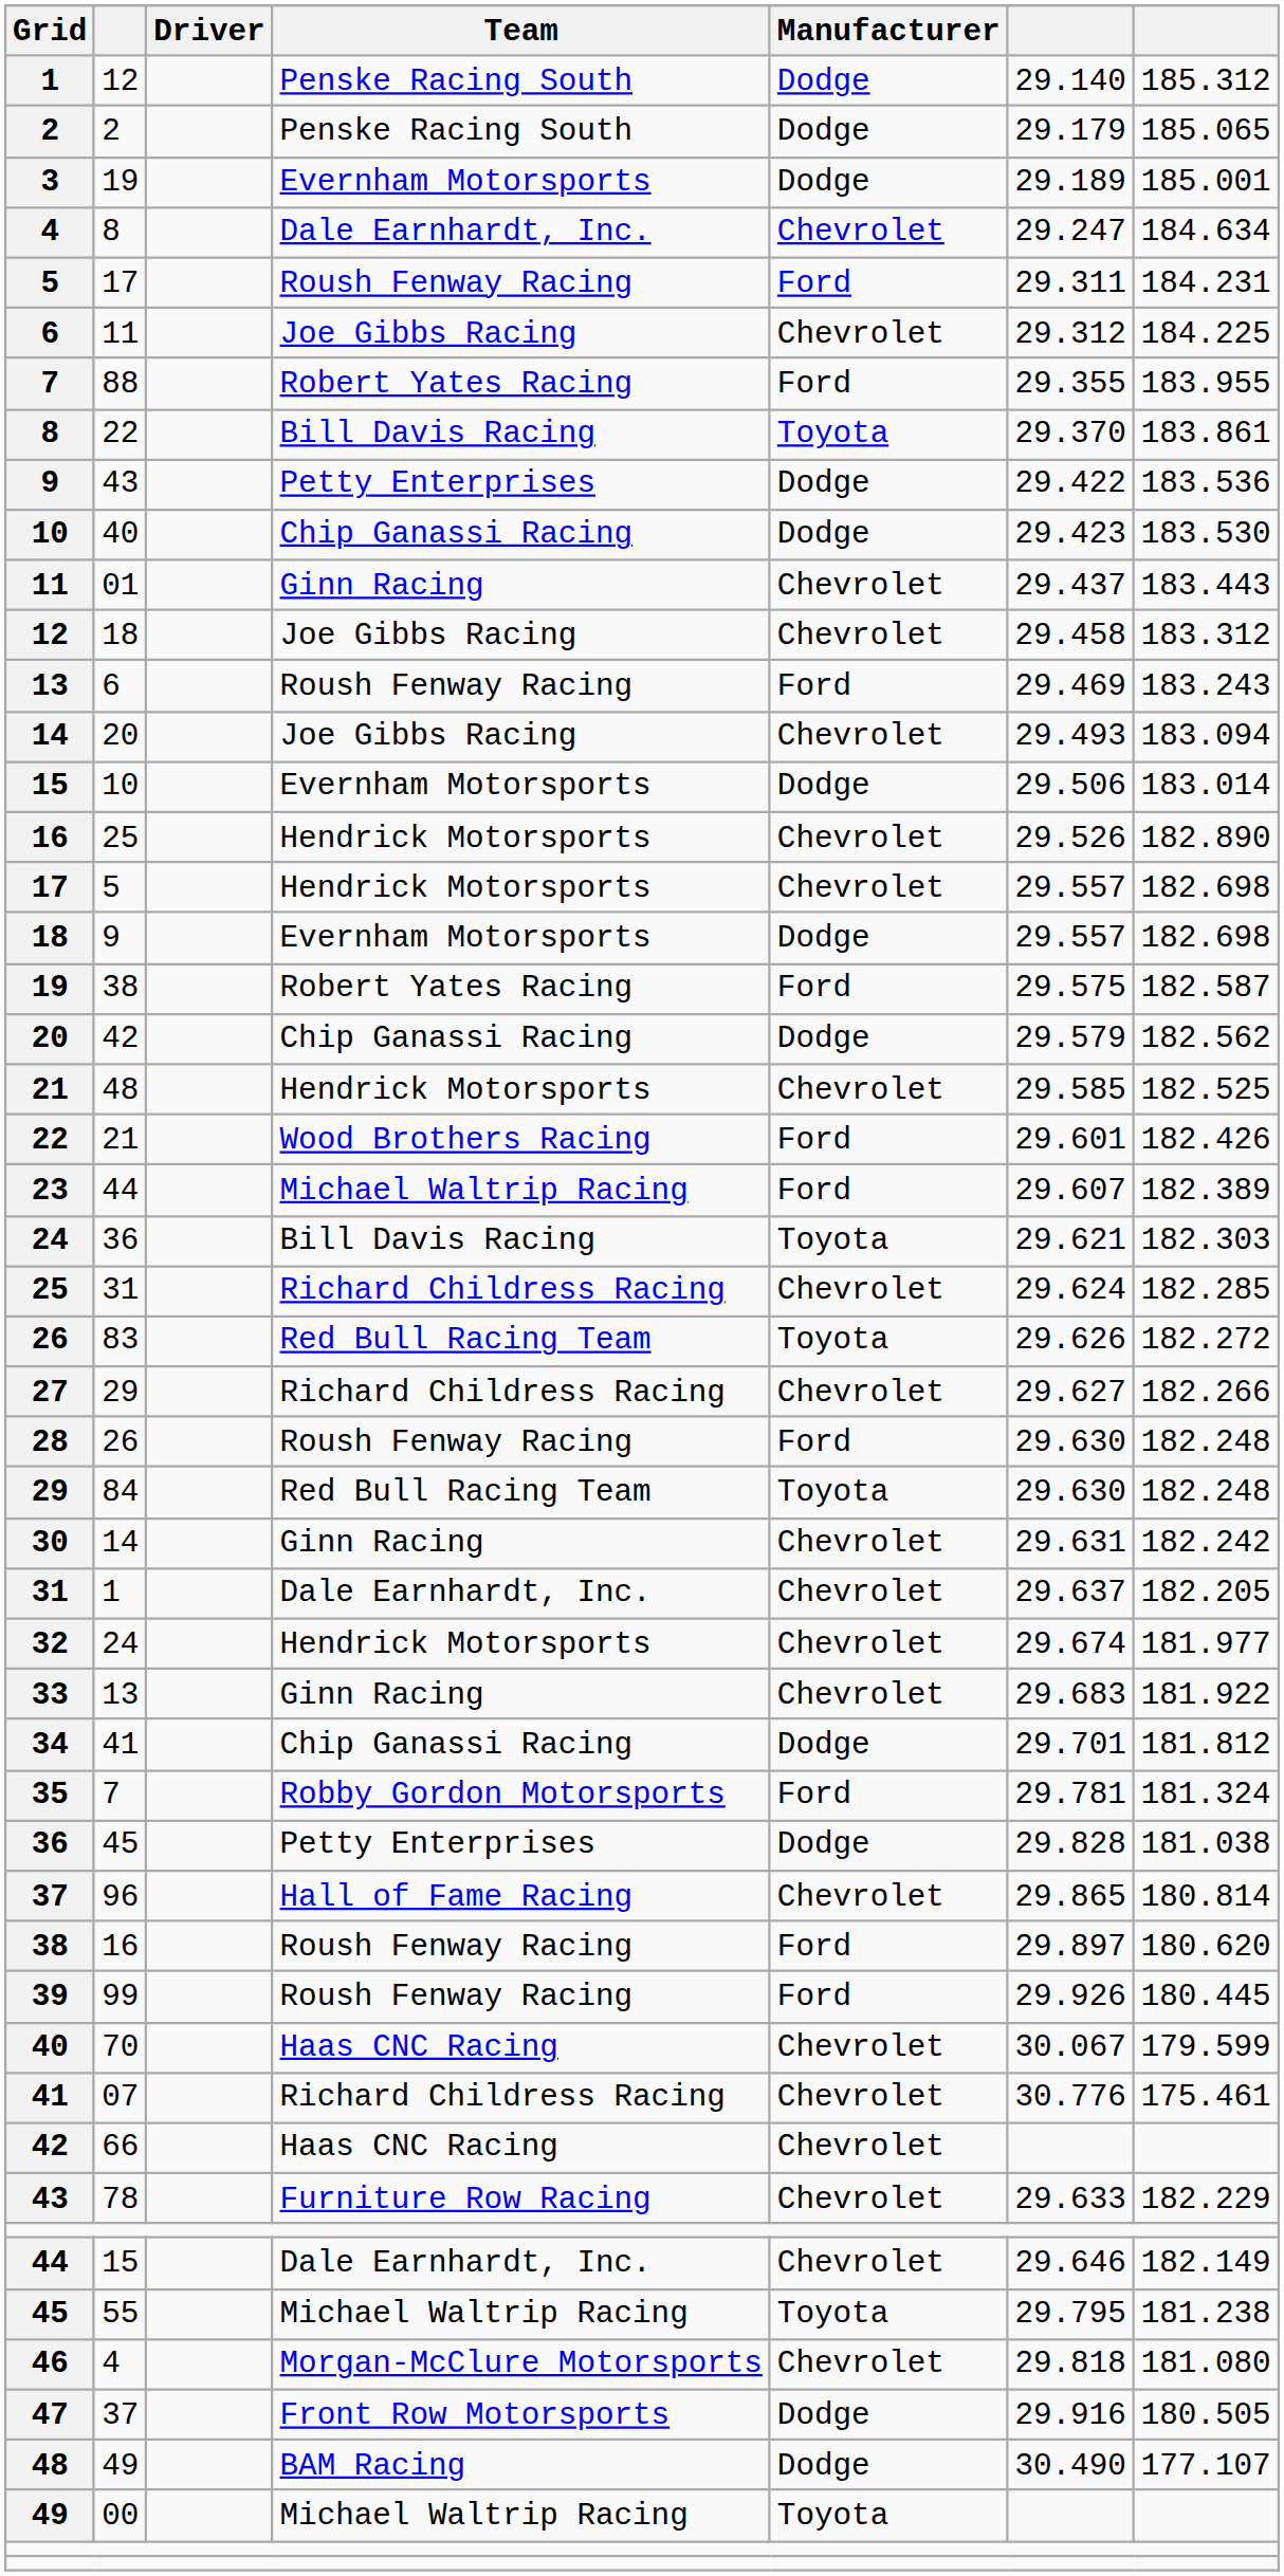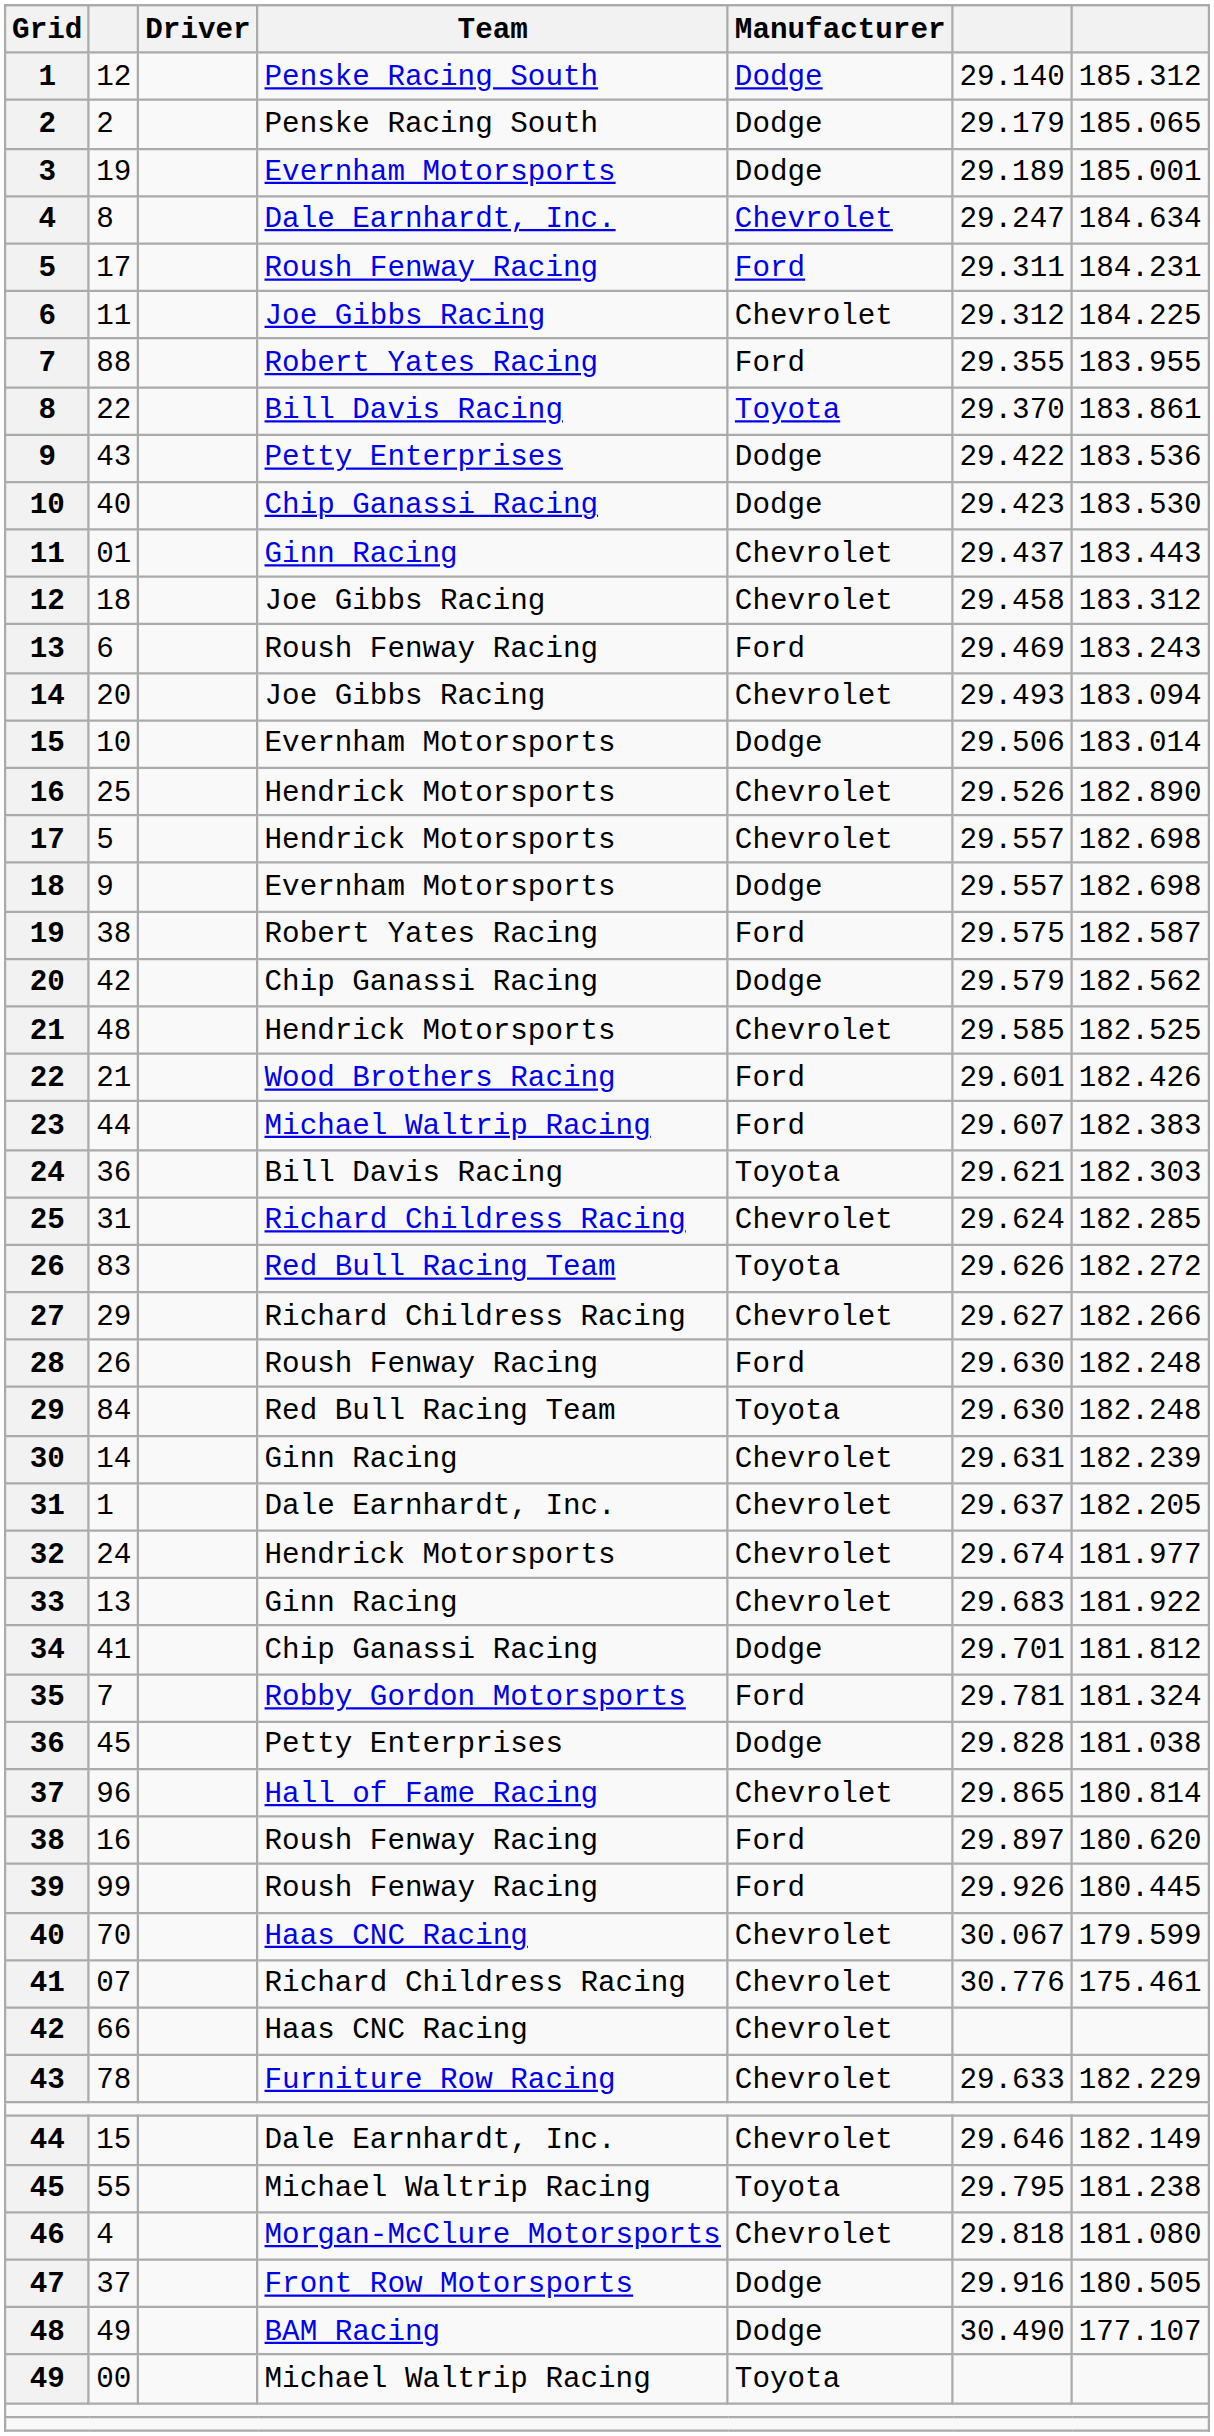23 | column 7: 182.389 -> 182.383
30 | column 7: 182.242 -> 182.239
